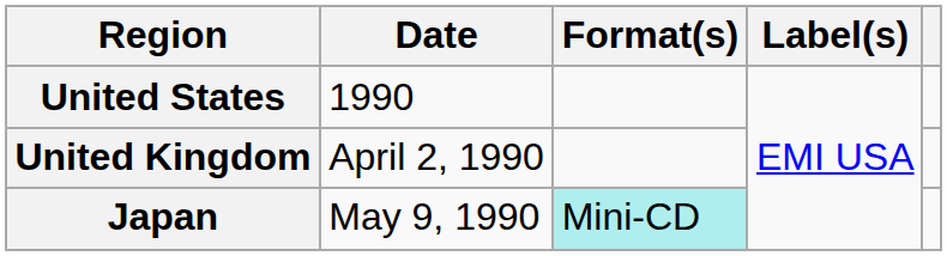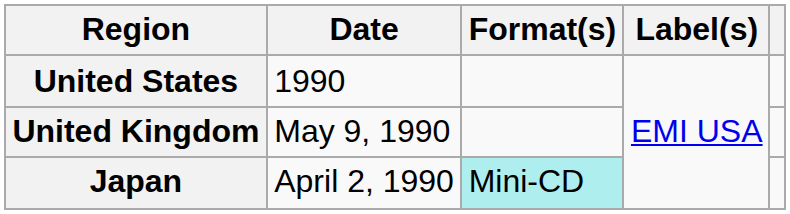United Kingdom | Date: April 2, 1990 -> May 9, 1990
Japan | Date: May 9, 1990 -> April 2, 1990
